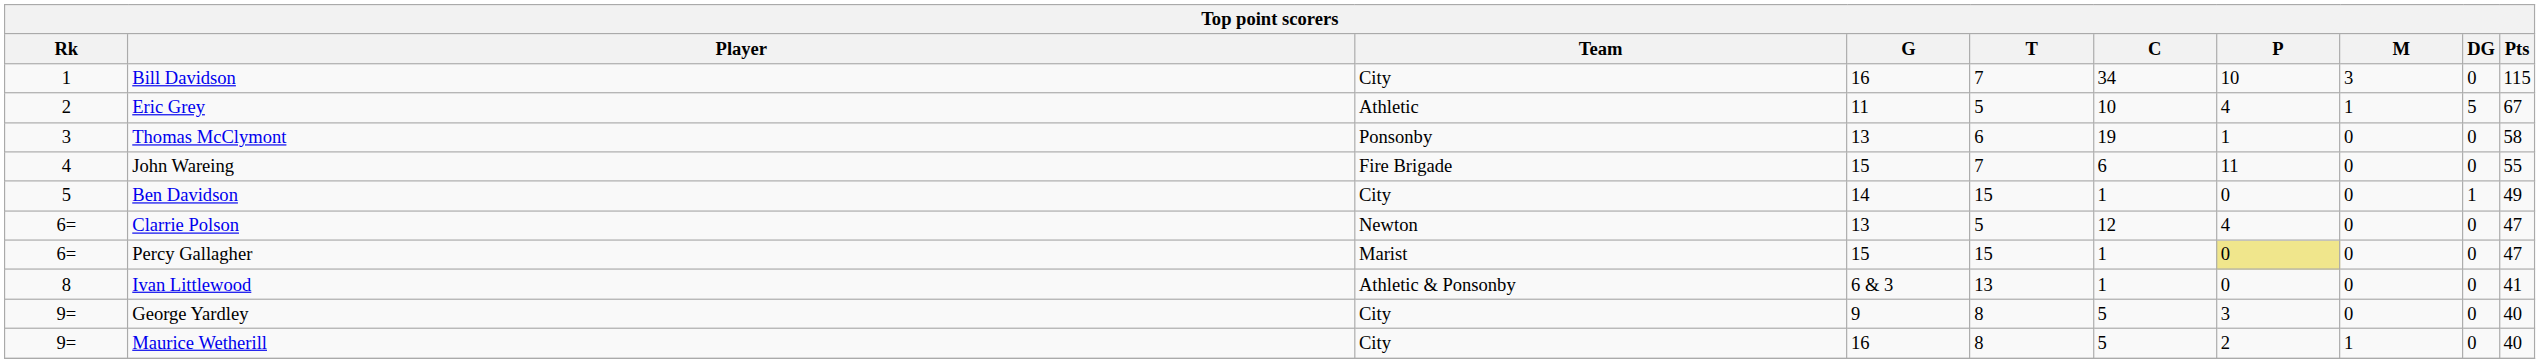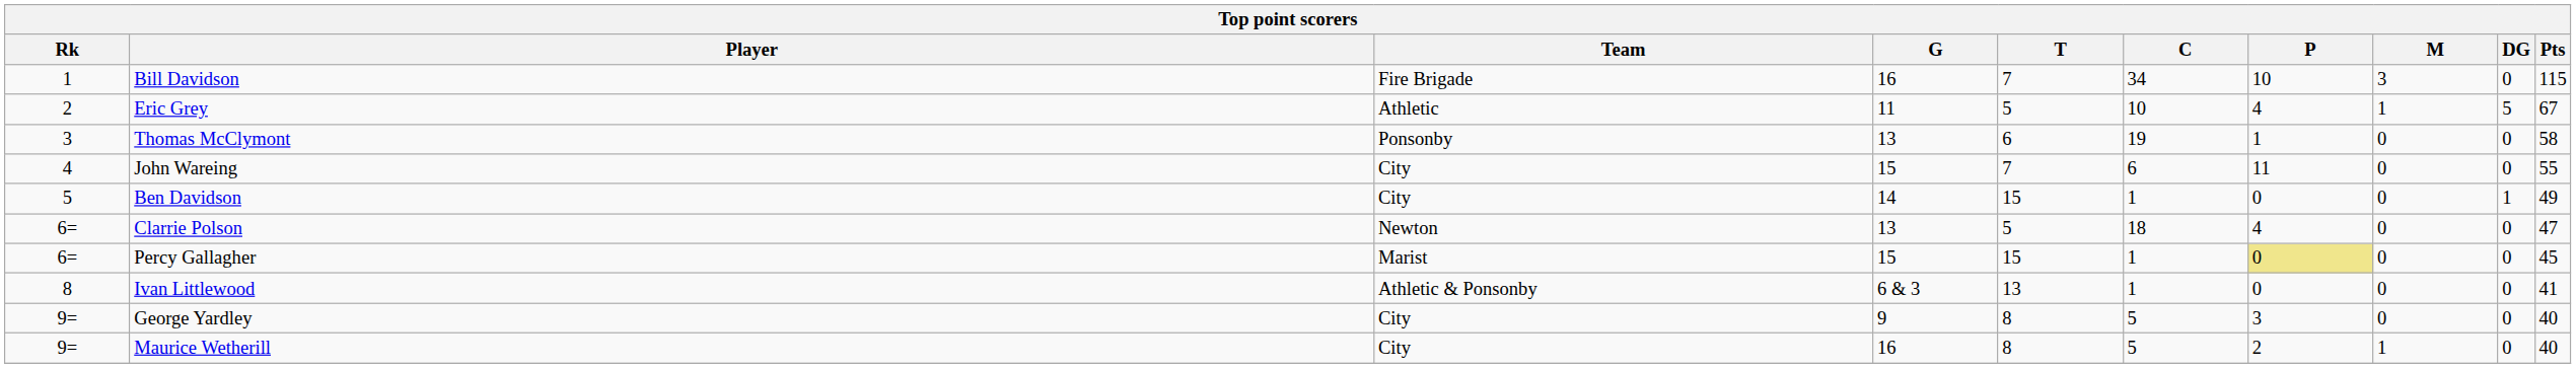Bill Davidson | Team: City -> Fire Brigade
John Wareing | Team: Fire Brigade -> City
Clarrie Polson | C: 12 -> 18
Percy Gallagher | Pts: 47 -> 45
